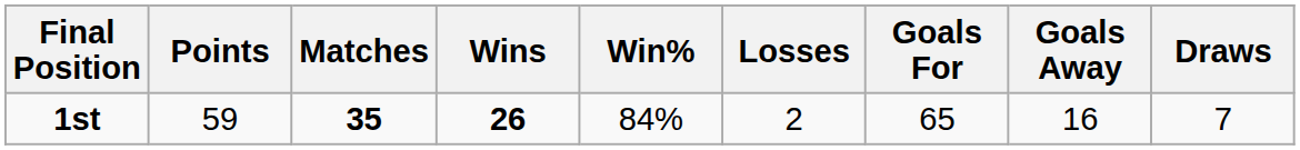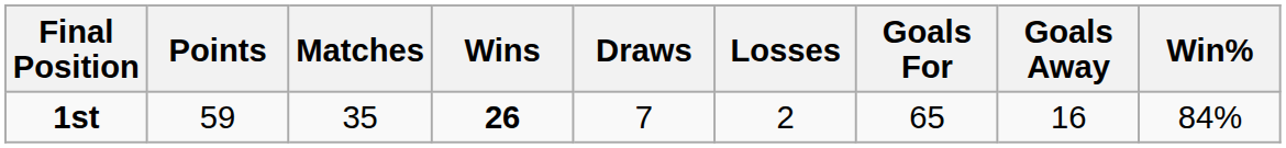columns swapped: Draws <-> Win%
1st | Matches: bold -> normal
